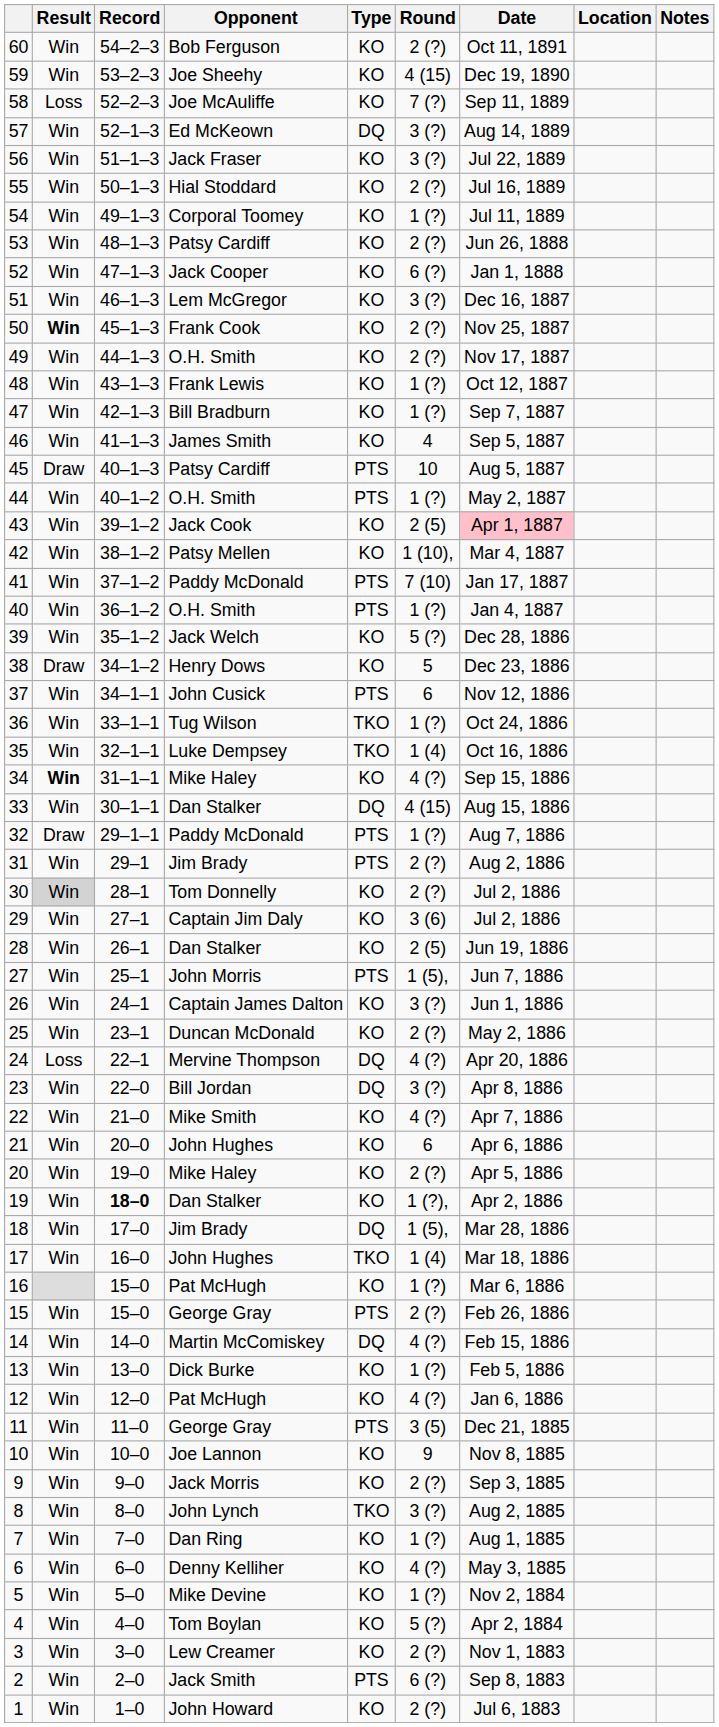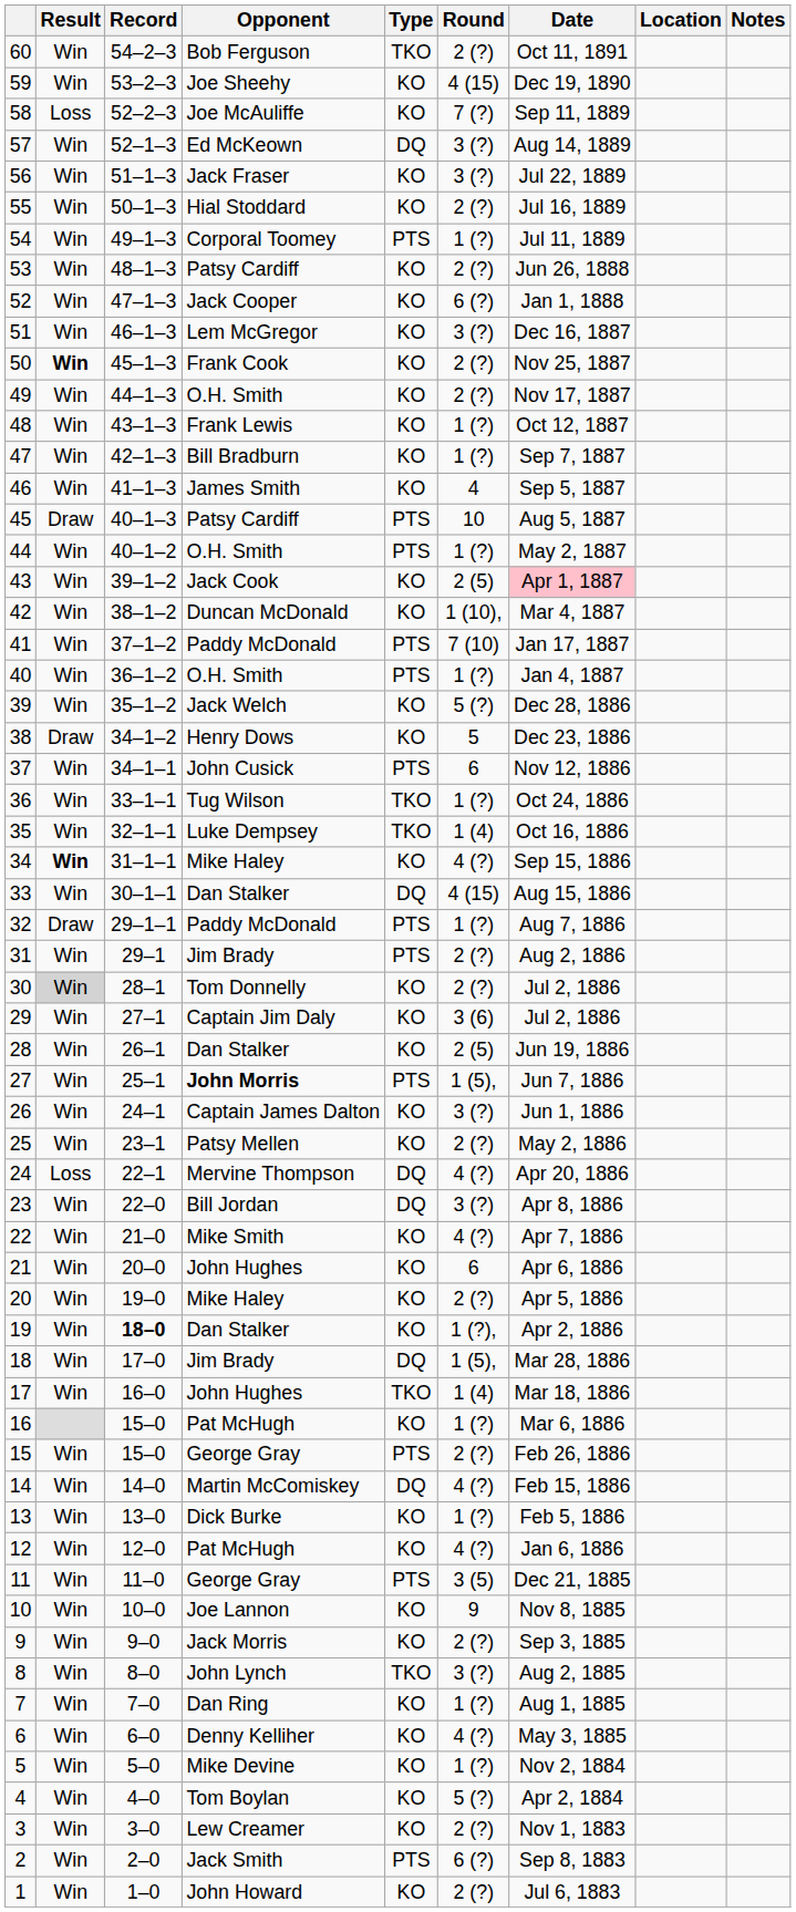60 | Type: KO -> TKO
54 | Type: KO -> PTS
42 | Opponent: Patsy Mellen -> Duncan McDonald
27 | Opponent: normal -> bold
25 | Opponent: Duncan McDonald -> Patsy Mellen
